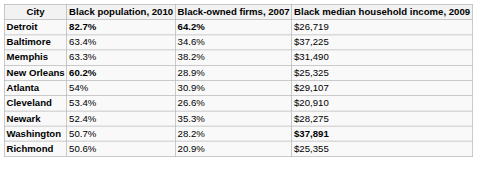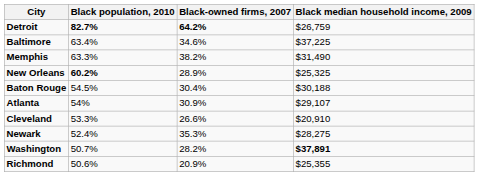Detroit | Black median household income, 2009: $26,719 -> $26,759
+ row: Baton Rouge | 54.5% | 30.4% | $30,188
Cleveland | Black population, 2010: 53.4% -> 53.3%
